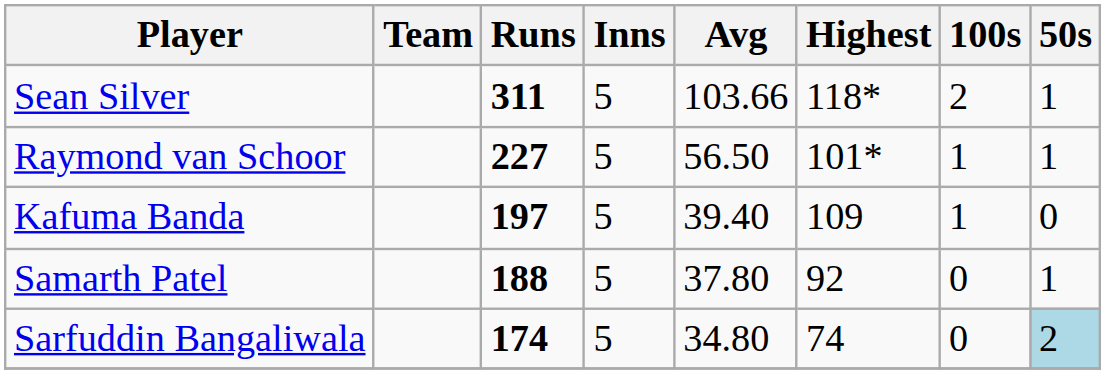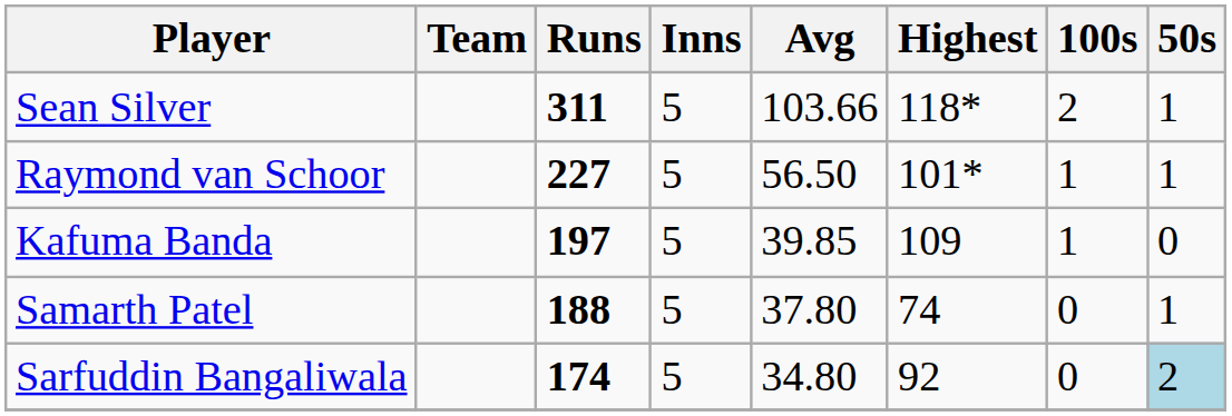Kafuma Banda | Avg: 39.40 -> 39.85
Samarth Patel | Highest: 92 -> 74
Sarfuddin Bangaliwala | Highest: 74 -> 92
